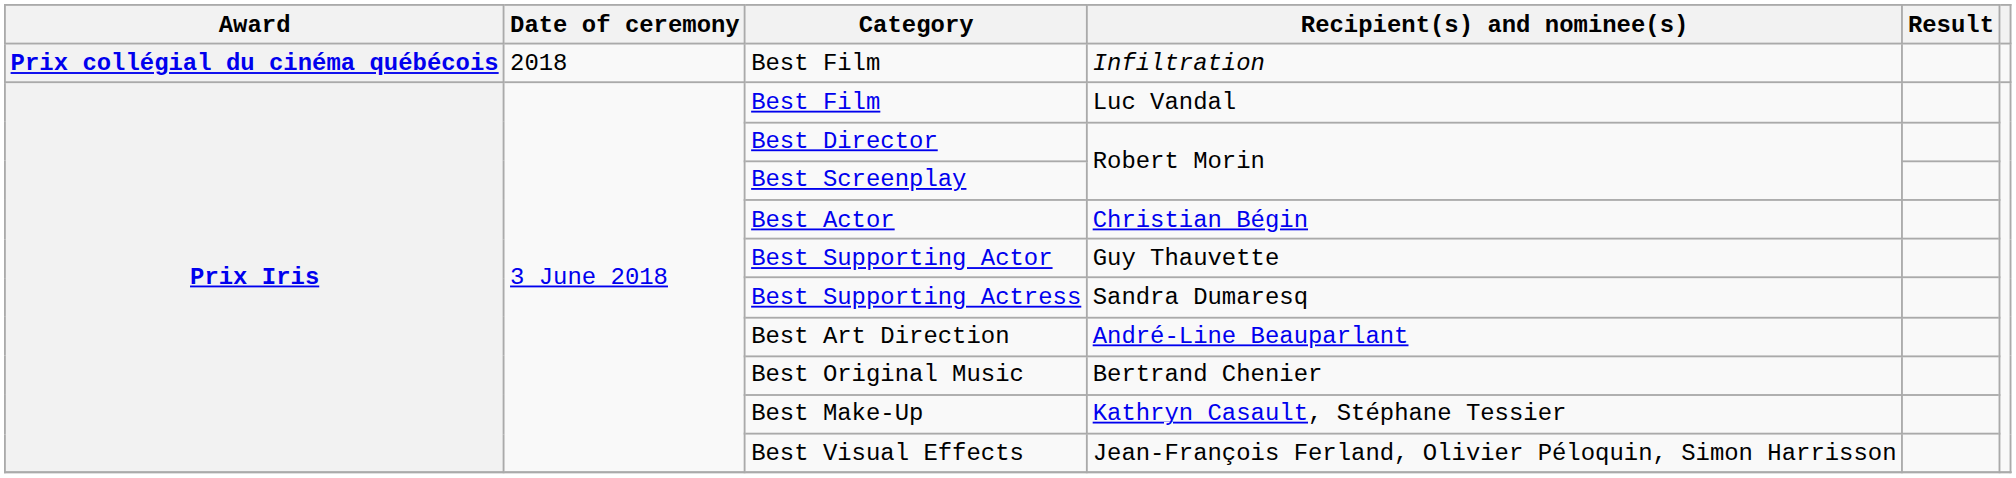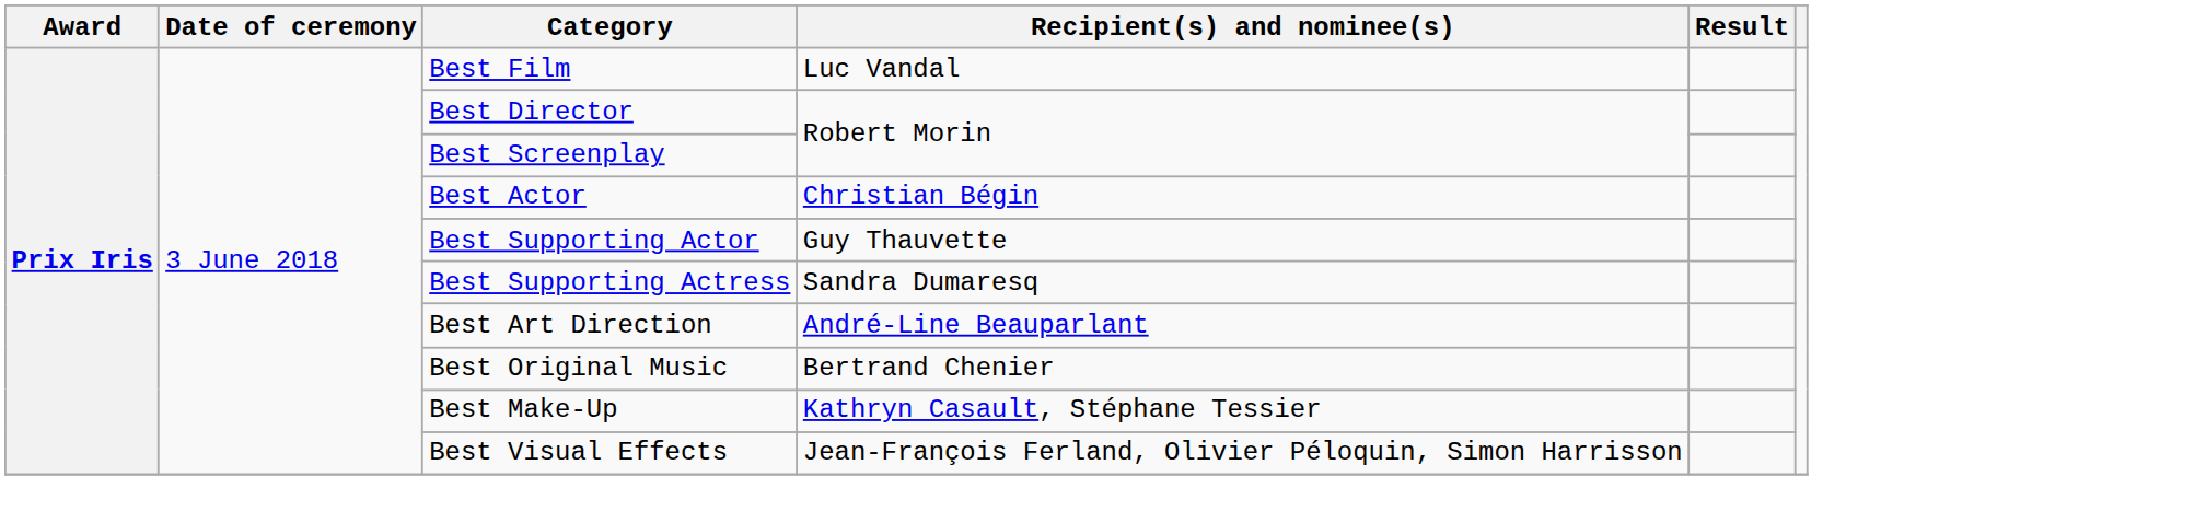- row: Prix collégial du cinéma québécois | 2018 | Best Film | Infiltration
